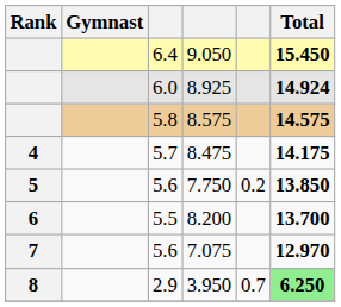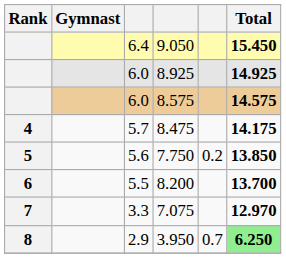8.925 | Total: 14.924 -> 14.925
8.575 | column 3: 5.8 -> 6.0
7.075 | column 3: 5.6 -> 3.3
